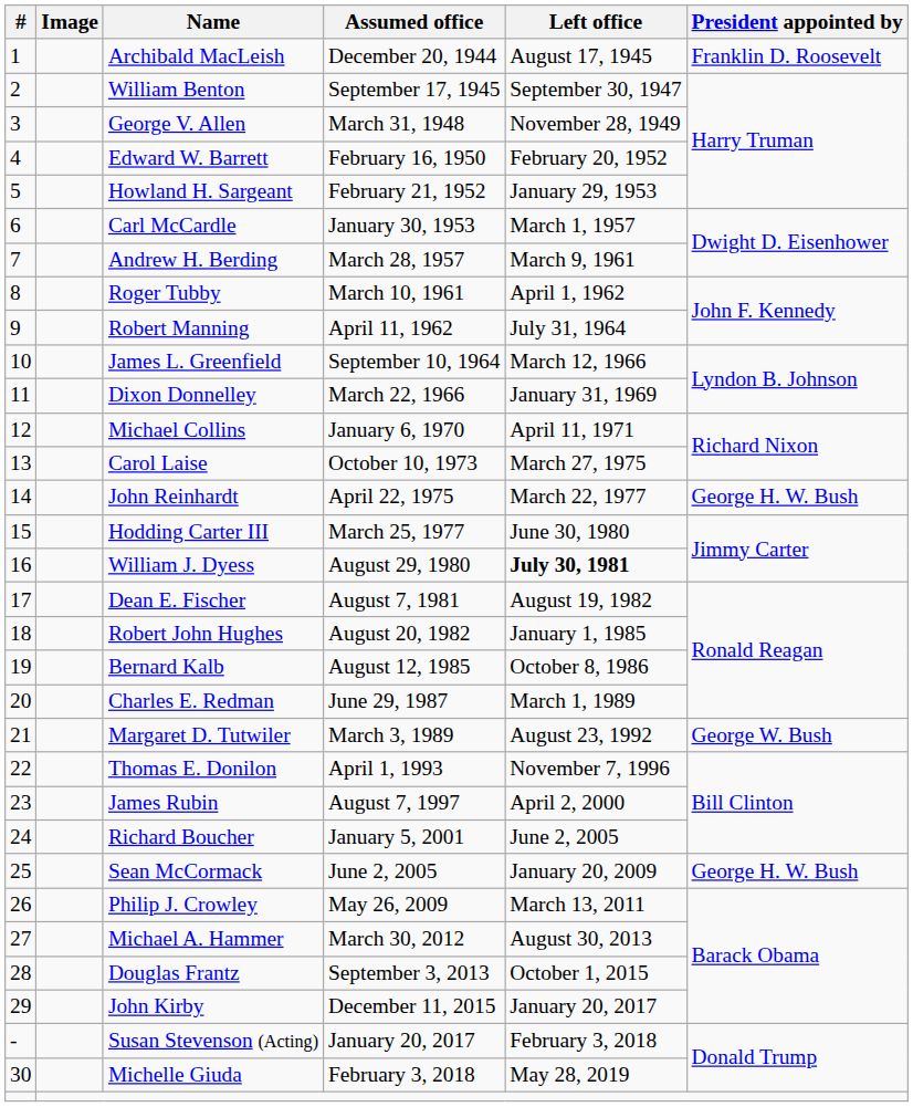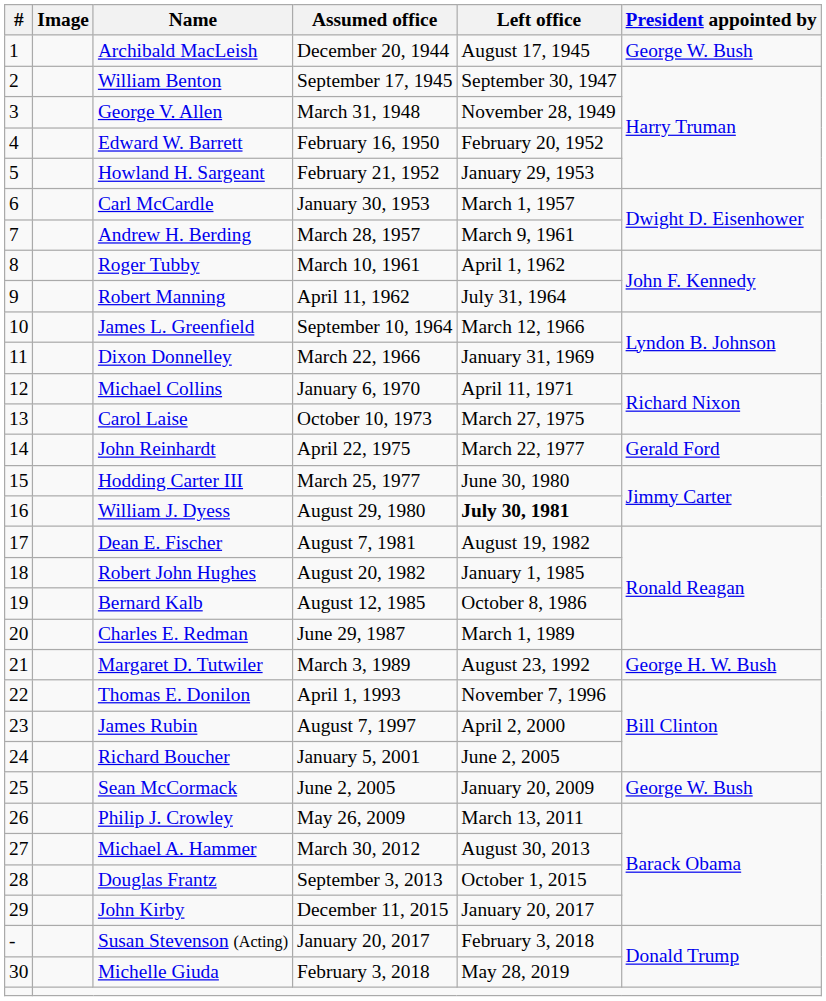Archibald MacLeish | President appointed by: Franklin D. Roosevelt -> George W. Bush
John Reinhardt | President appointed by: George H. W. Bush -> Gerald Ford
Margaret D. Tutwiler | President appointed by: George W. Bush -> George H. W. Bush
Sean McCormack | President appointed by: George H. W. Bush -> George W. Bush
